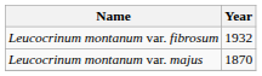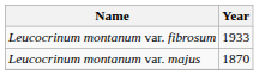Leucocrinum montanum var. fibrosum | Year: 1932 -> 1933
